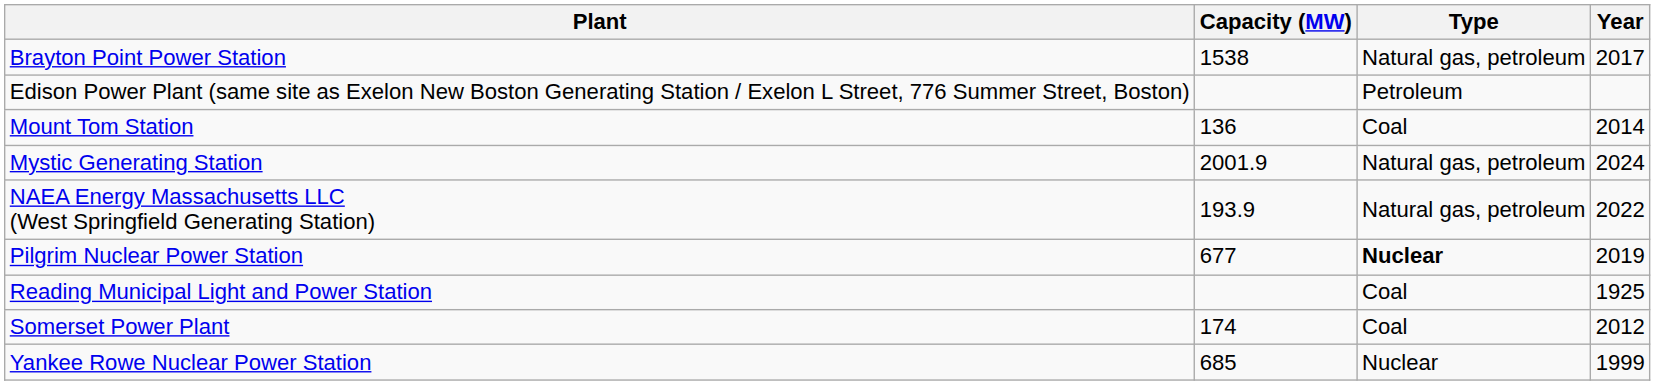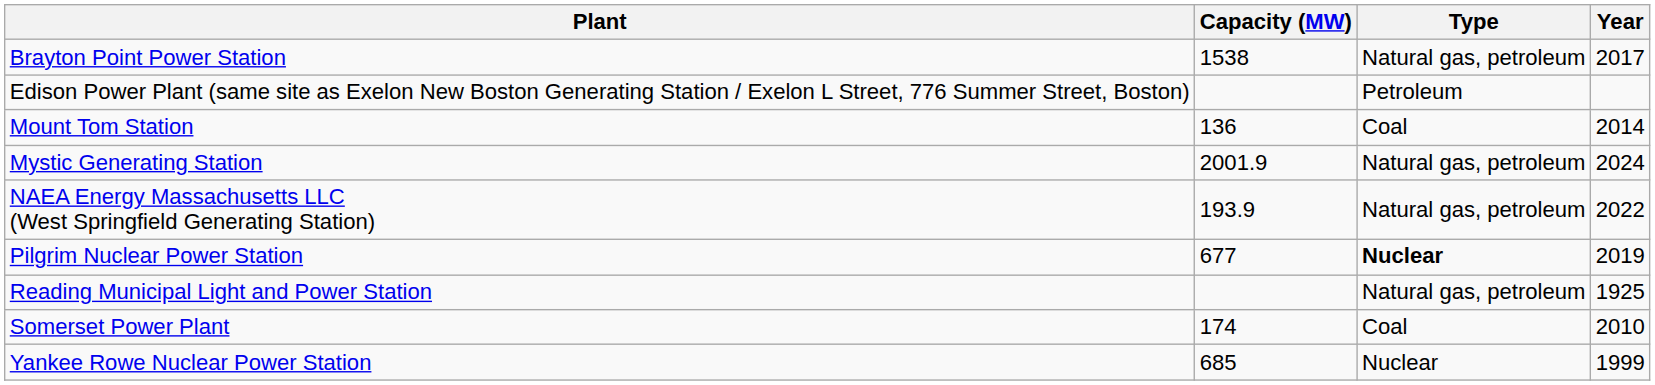Reading Municipal Light and Power Station | Type: Coal -> Natural gas, petroleum
Somerset Power Plant | Year: 2012 -> 2010
